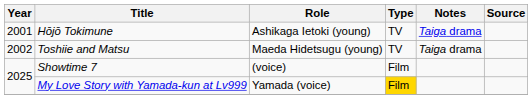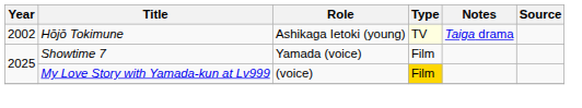Hōjō Tokimune | Year: 2001 -> 2002
Hōjō Tokimune | Type: no background -> lightyellow background
- row: 2002 | Toshiie and Matsu | Maeda Hidetsugu (young) | TV | Taiga drama
Showtime 7 | Role: (voice) -> Yamada (voice)
My Love Story with Yamada-kun at Lv999 | Role: Yamada (voice) -> (voice)
